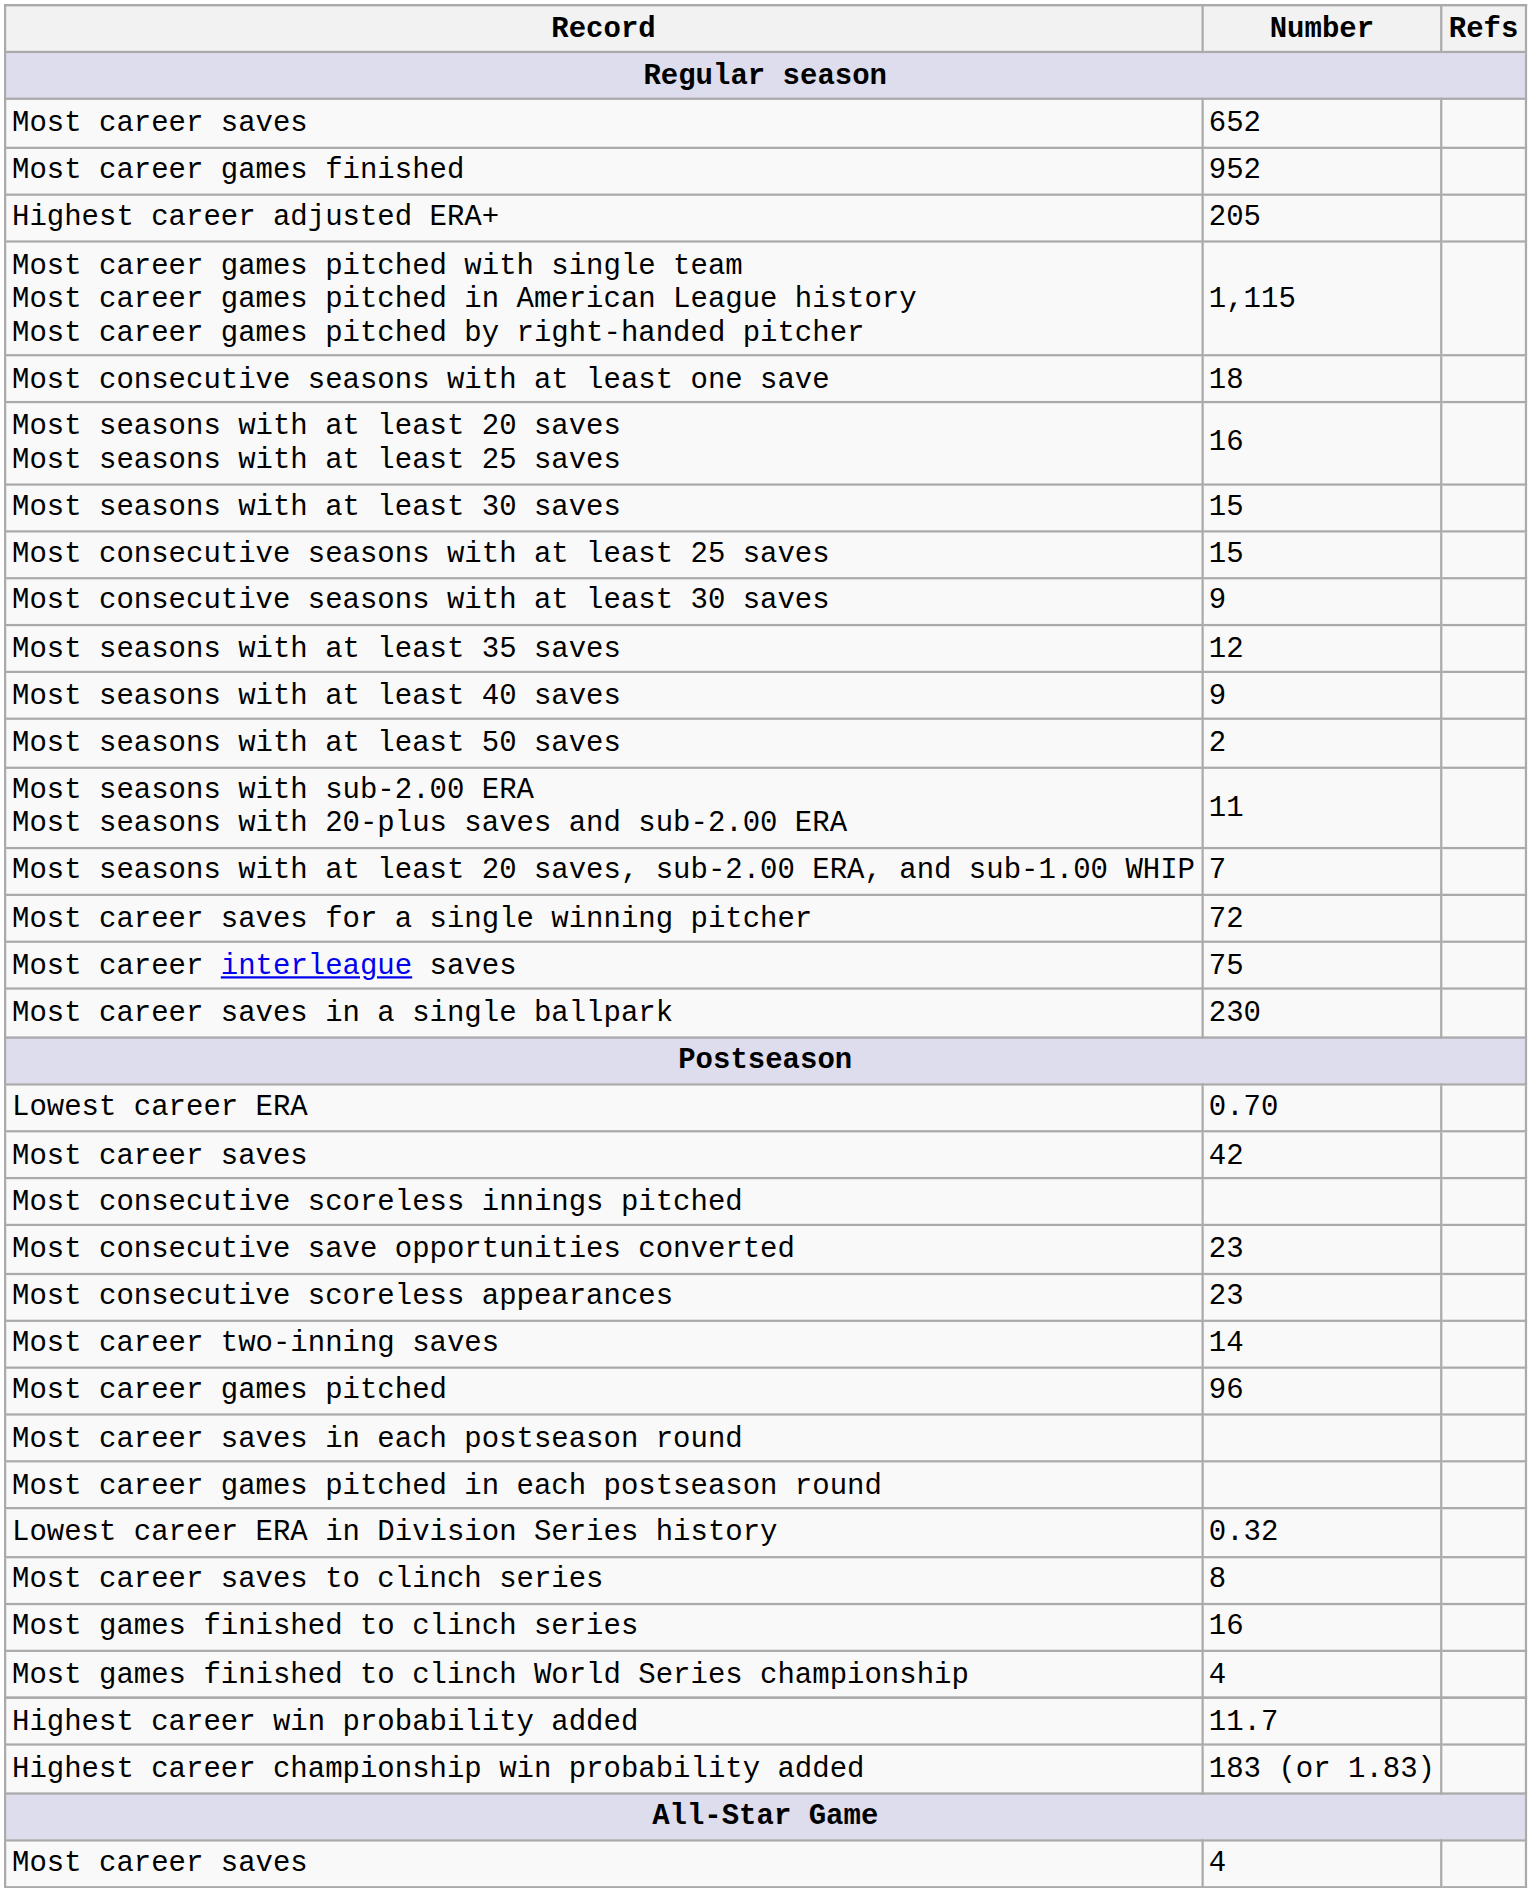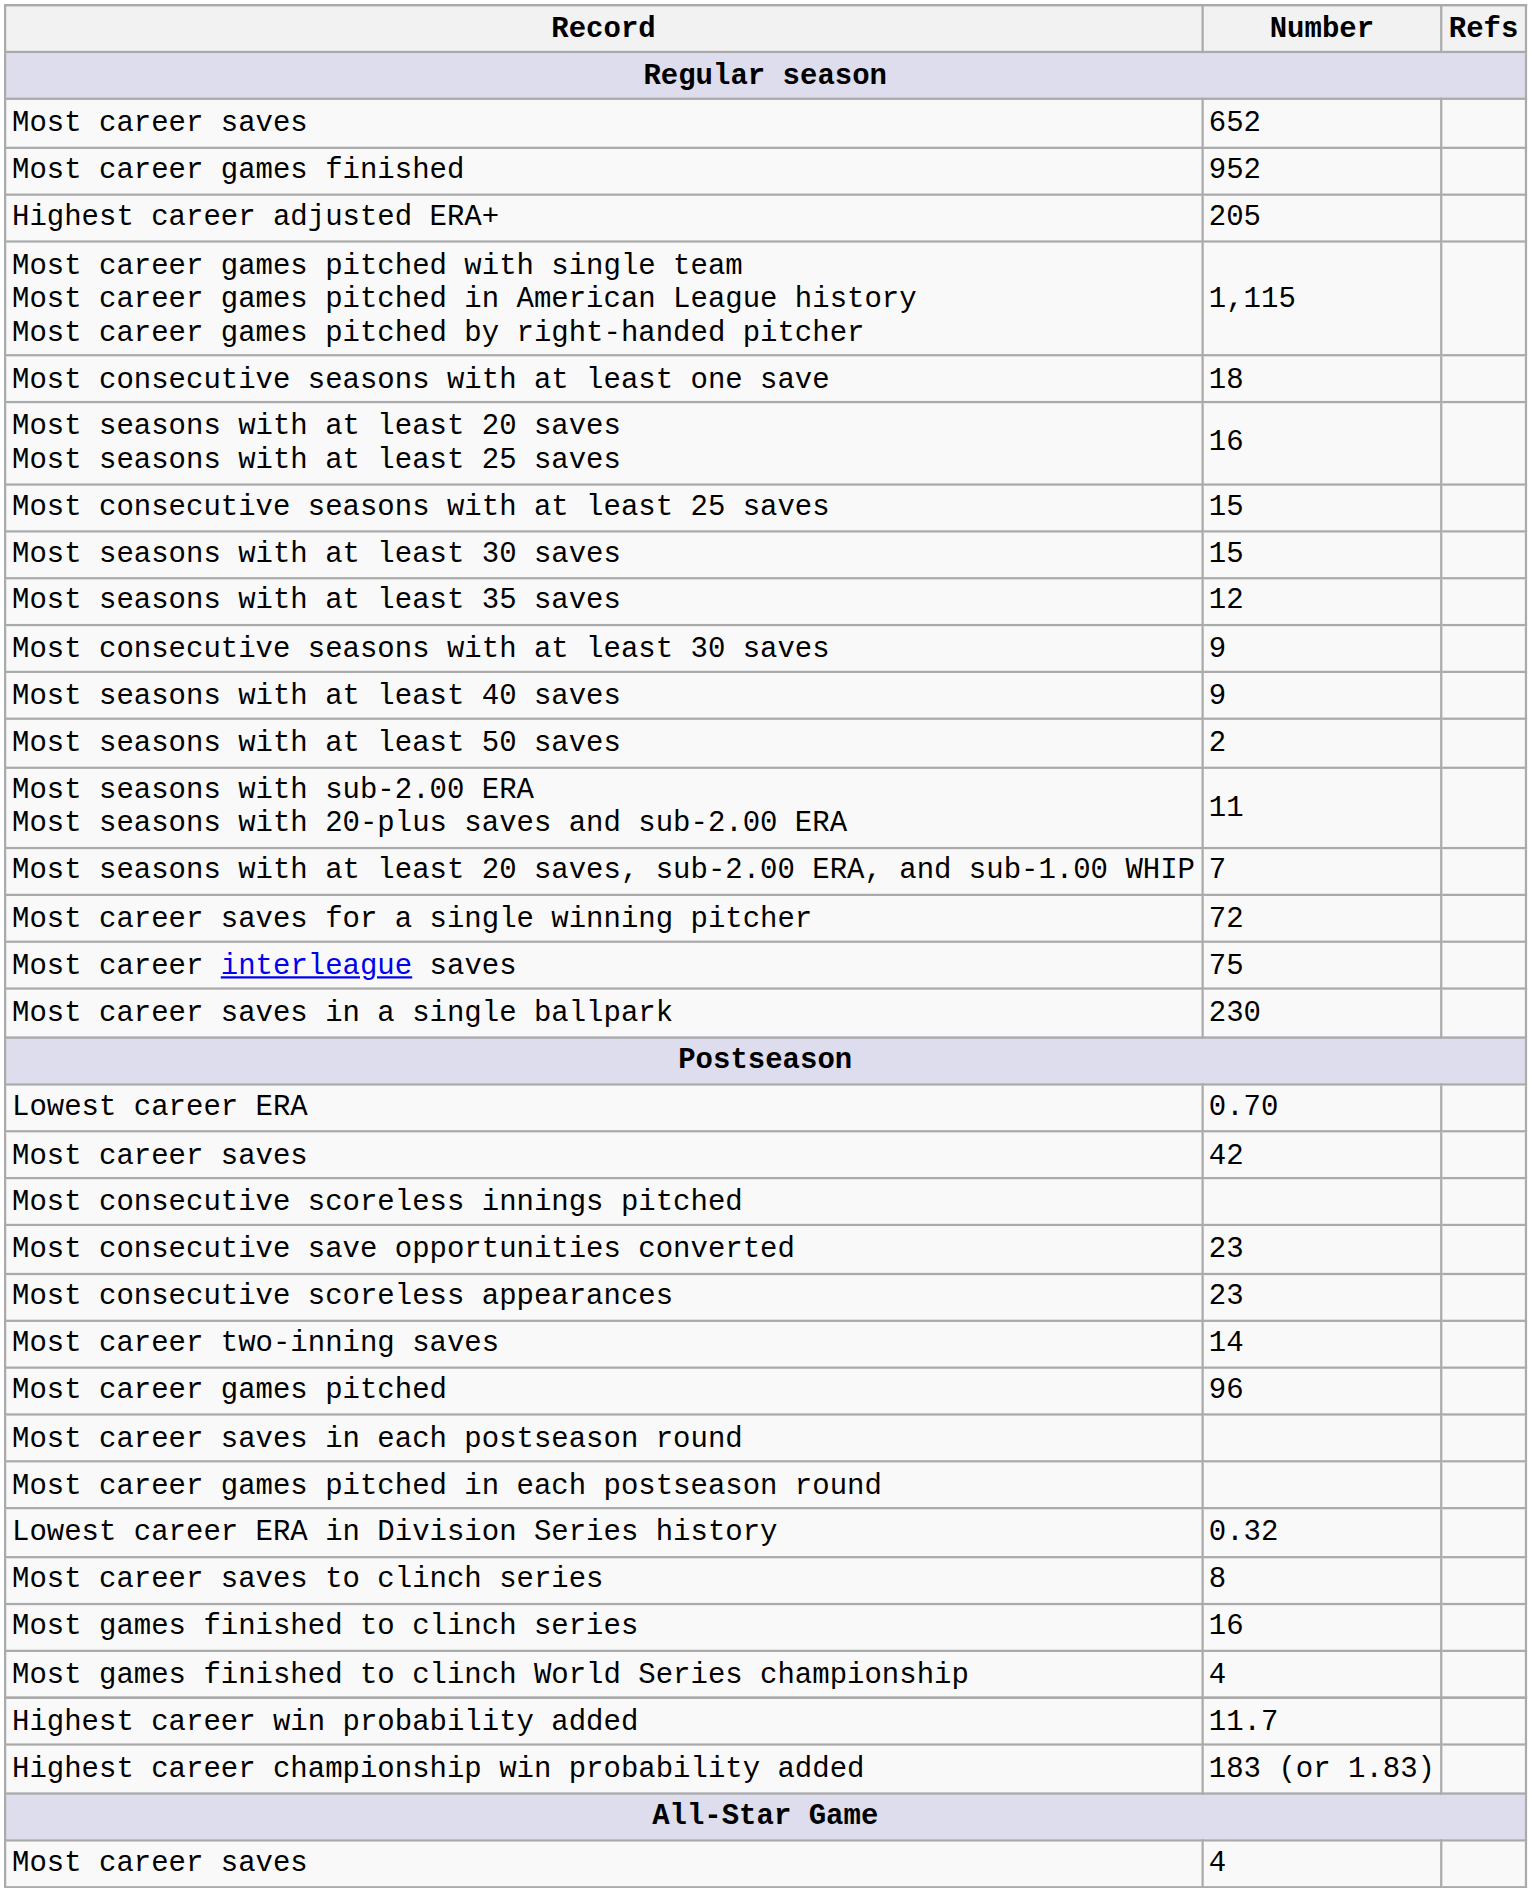rows swapped: Most consecutive seasons with at least 25 saves <-> Most seasons with at least 30 saves
rows swapped: Most consecutive seasons with at least 30 saves <-> Most seasons with at least 35 saves
